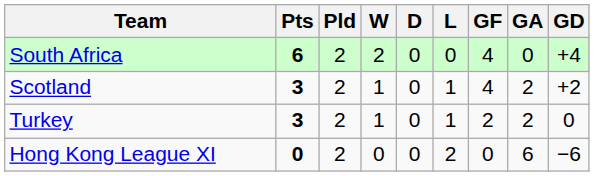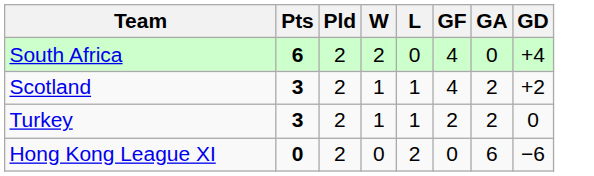- column: D | 0 | 0 | 0 | 0
